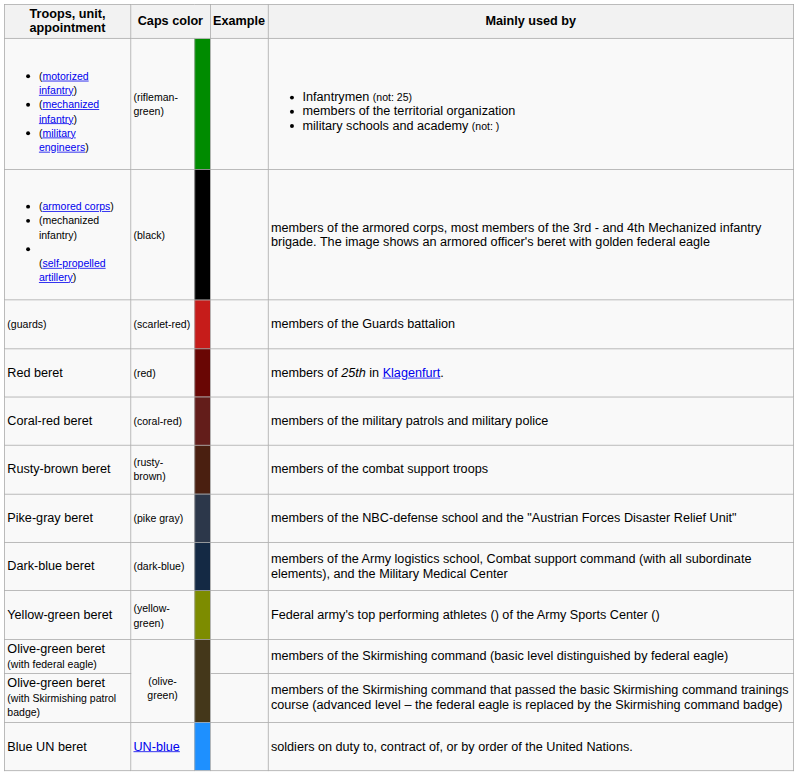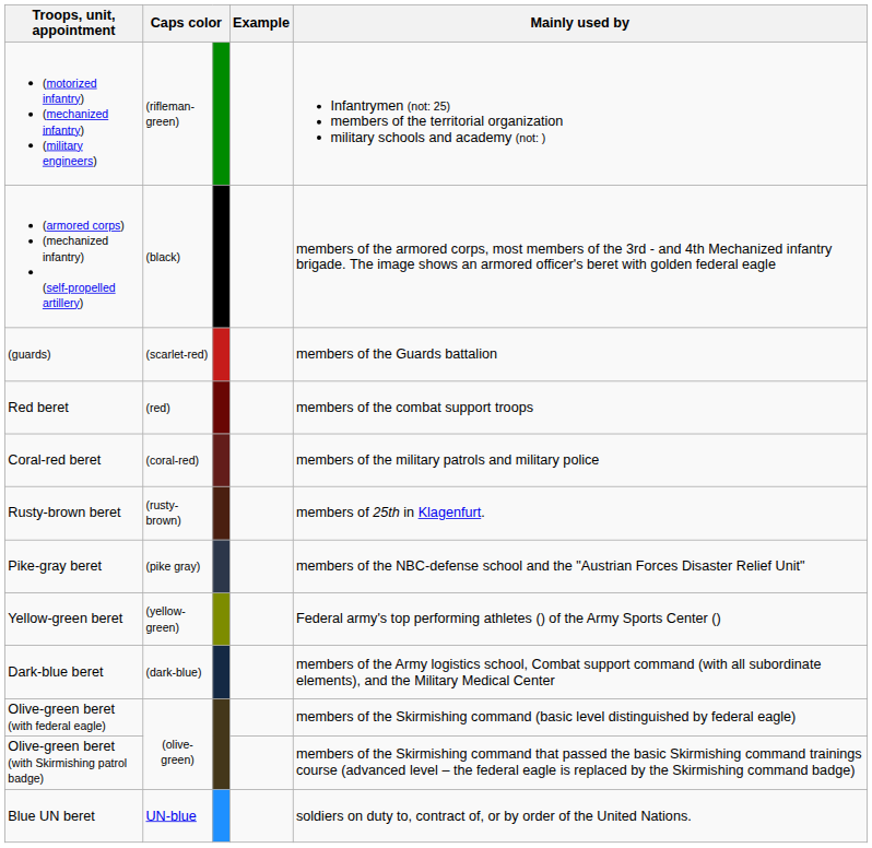Red beret | Mainly used by: members of 25th in Klagenfurt. -> members of the combat support troops
Rusty-brown beret | Mainly used by: members of the combat support troops -> members of 25th in Klagenfurt.
rows swapped: Dark-blue beret <-> Yellow-green beret
